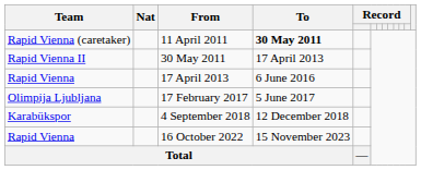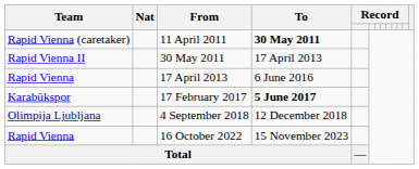17 February 2017 | Team: Olimpija Ljubljana -> Karabükspor
17 February 2017 | To: normal -> bold
4 September 2018 | Team: Karabükspor -> Olimpija Ljubljana
